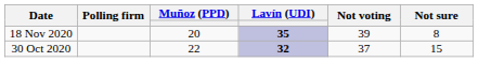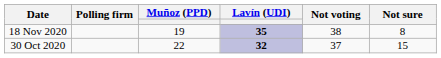18 Nov 2020 | Muñoz (PPD): 20 -> 19
18 Nov 2020 | Not voting: 39 -> 38
